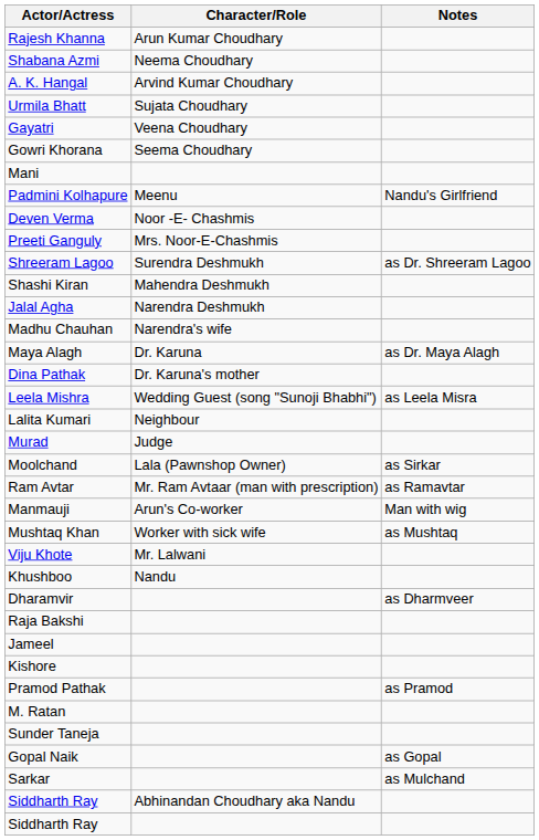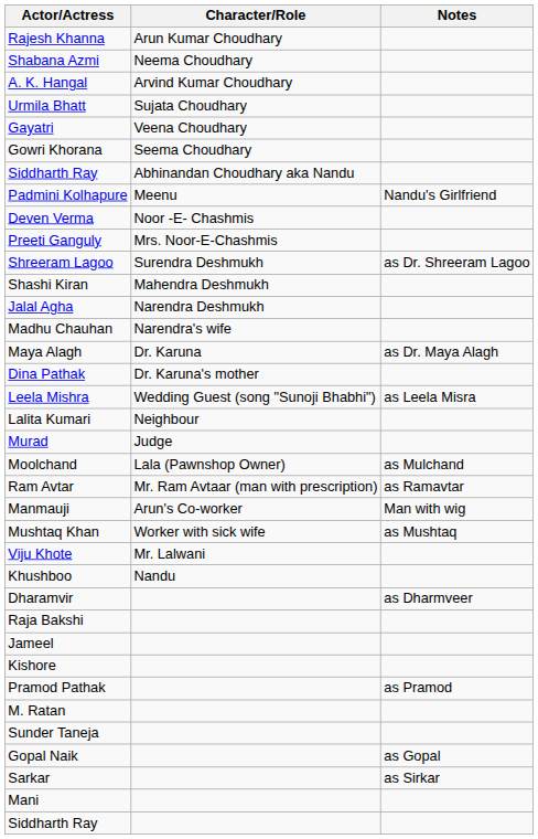rows swapped: Siddharth Ray / Abhinandan Choudhary aka Nandu <-> Mani
Moolchand | Notes: as Sirkar -> as Mulchand
Sarkar | Notes: as Mulchand -> as Sirkar
